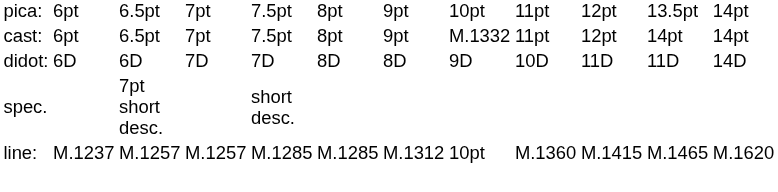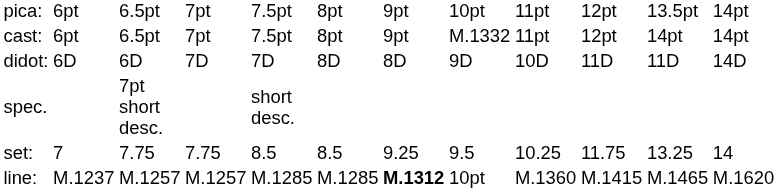+ row: set: | 7 | 7.75 | 7.75 | 8.5 | 8.5 | 9.25 | 9.5 | 10.25 | 11.75 | 13.25 | 14
line: | column 7: normal -> bold
